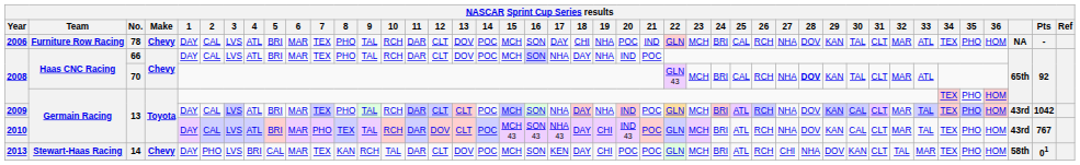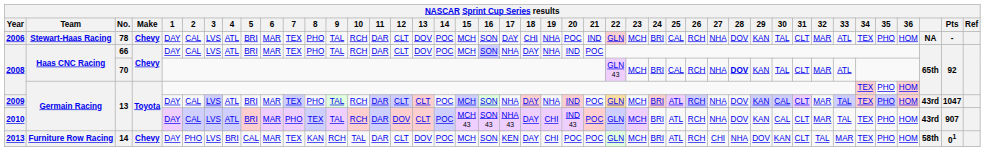2006 | Team: Furniture Row Racing -> Stewart-Haas Racing
2009 | Pts: 1042 -> 1047
2010 | Pts: 767 -> 907
2013 | Team: Stewart-Haas Racing -> Furniture Row Racing
